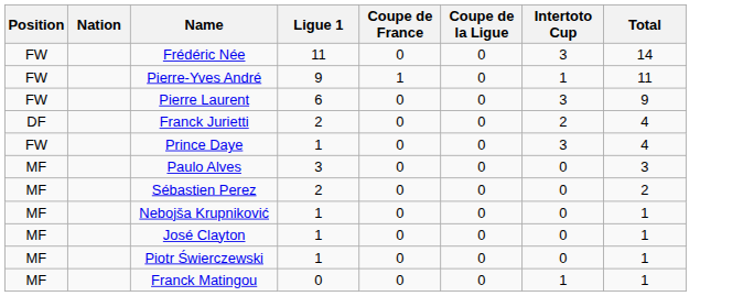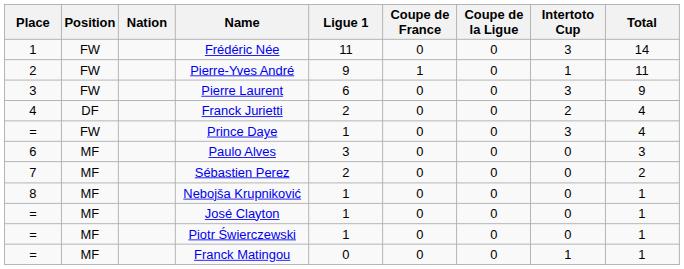+ column: Place | 1 | 2 | 3 | 4 | = | 6 | 7 | 8 | = | = | =
